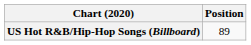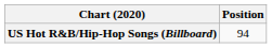US Hot R&B/Hip-Hop Songs (Billboard) | Position: 89 -> 94
